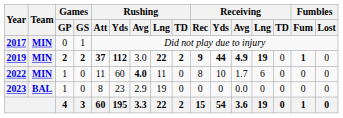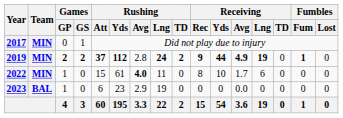2019 | Rushing / Avg: 3.0 -> 2.8
2019 | Rushing / Lng: 22 -> 24
2022 | Rushing / Att: 11 -> 15
2022 | Rushing / Yds: 60 -> 61
2023 | Rushing / Att: 8 -> 6
